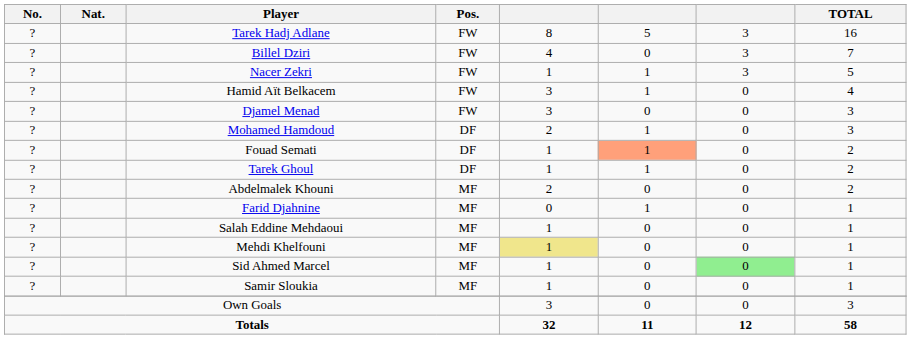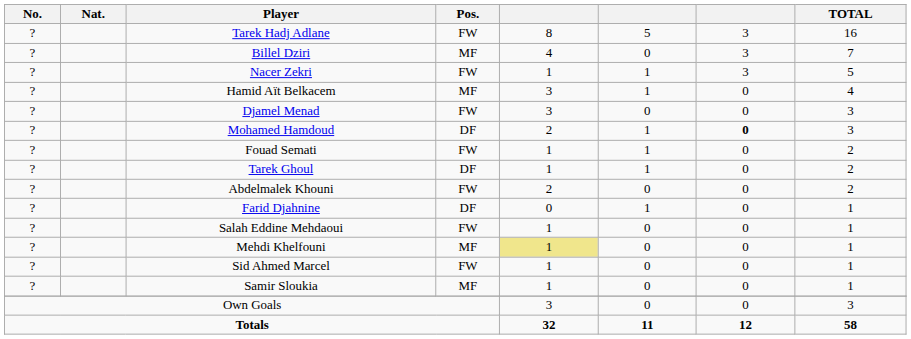Billel Dziri | Pos.: FW -> MF
Hamid Aït Belkacem | Pos.: FW -> MF
Mohamed Hamdoud | column 7: normal -> bold
Fouad Semati | Pos.: DF -> FW
Fouad Semati | column 6: lightsalmon background -> no background
Abdelmalek Khouni | Pos.: MF -> FW
Farid Djahnine | Pos.: MF -> DF
Salah Eddine Mehdaoui | Pos.: MF -> FW
Sid Ahmed Marcel | Pos.: MF -> FW
Sid Ahmed Marcel | column 7: lightgreen background -> no background
